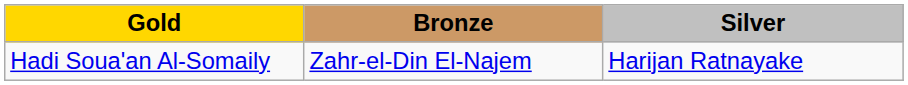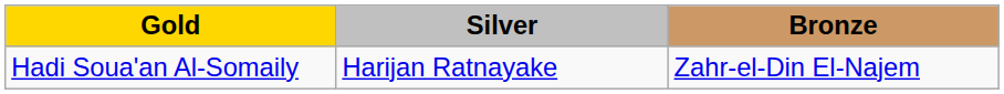columns swapped: Silver <-> Bronze
